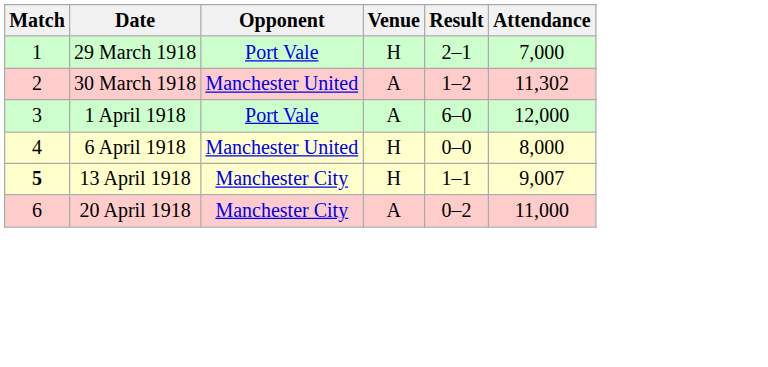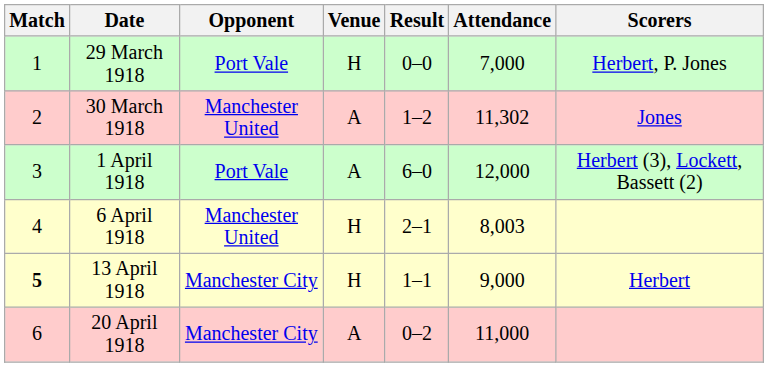+ column: Scorers | Herbert, P. Jones | Jones | Herbert (3), Lockett, Bassett (2) | Herbert
29 March 1918 | Result: 2–1 -> 0–0
6 April 1918 | Result: 0–0 -> 2–1
6 April 1918 | Attendance: 8,000 -> 8,003
13 April 1918 | Attendance: 9,007 -> 9,000
